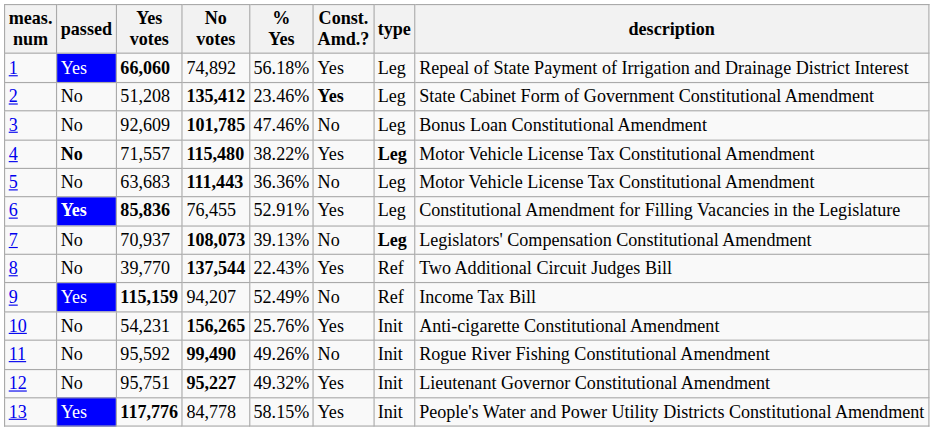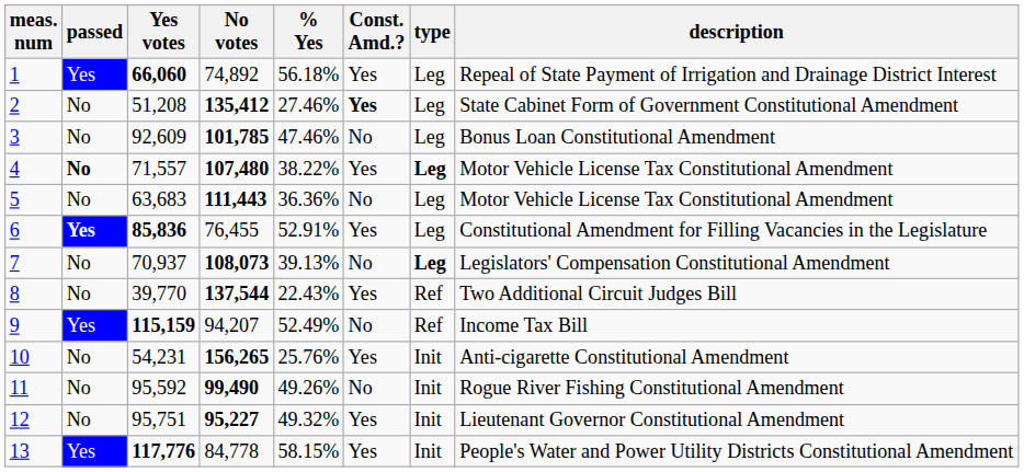2 | % Yes: 23.46% -> 27.46%
4 | No votes: 115,480 -> 107,480
